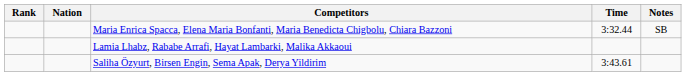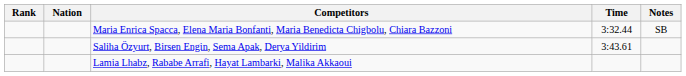rows swapped: Saliha Özyurt, Birsen Engin, Sema Apak, Derya Yildirim <-> Lamia Lhabz, Rababe Arrafi, Hayat Lambarki, Malika Akkaoui
